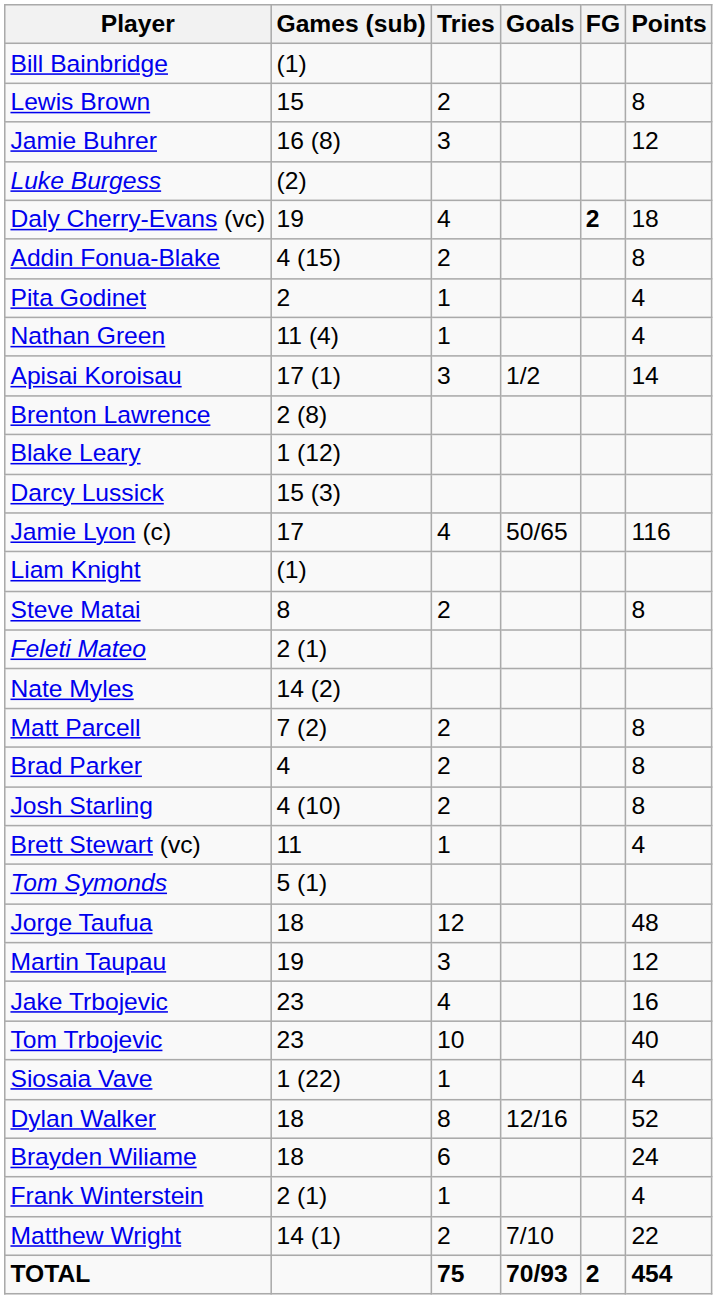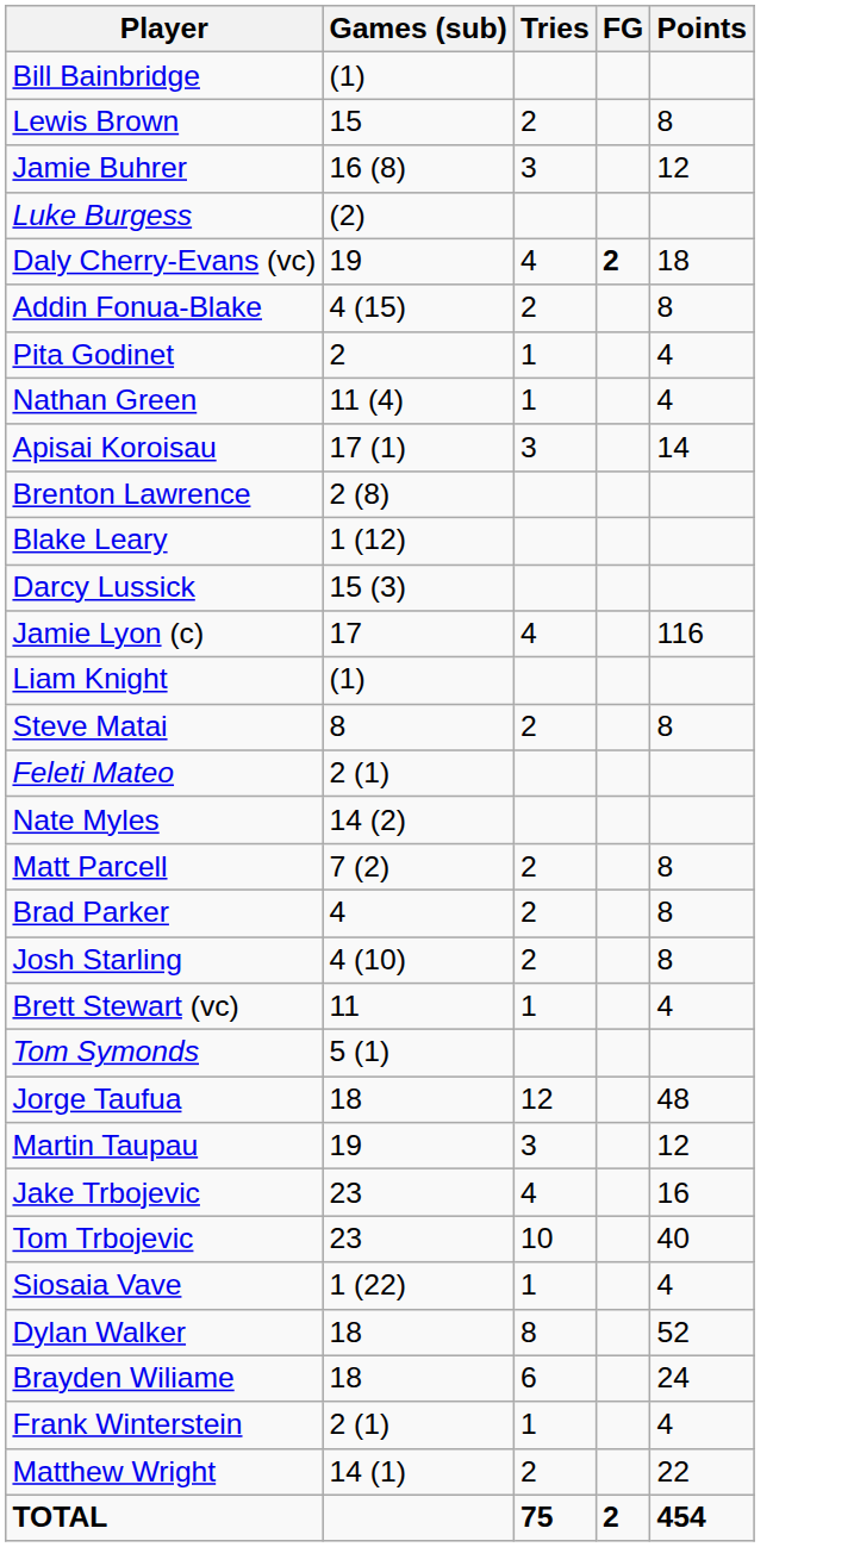- column: Goals | 1/2 | 50/65 | 12/16 | 7/10 | 70/93
